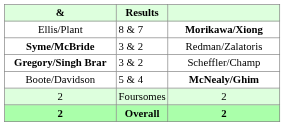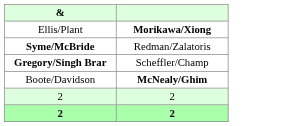- column: Results | 8 & 7 | 3 & 2 | 3 & 2 | 5 & 4 | Foursomes | Overall
